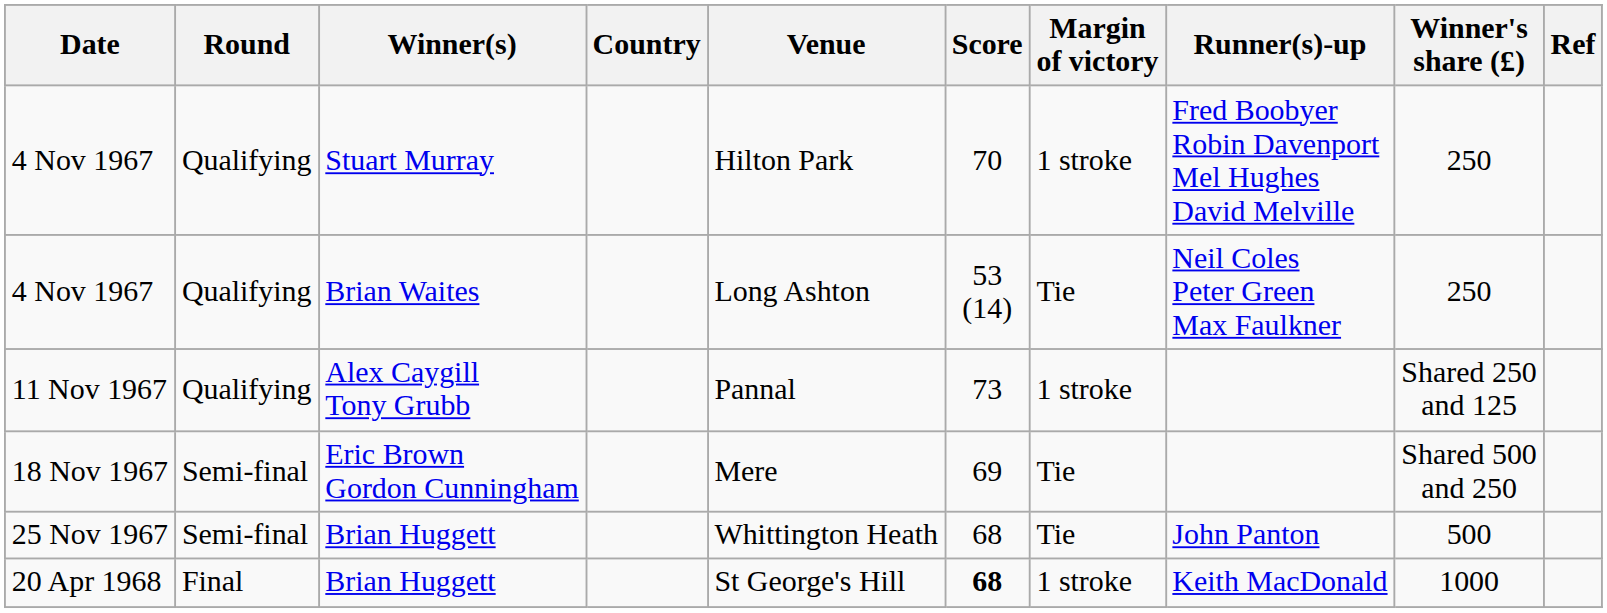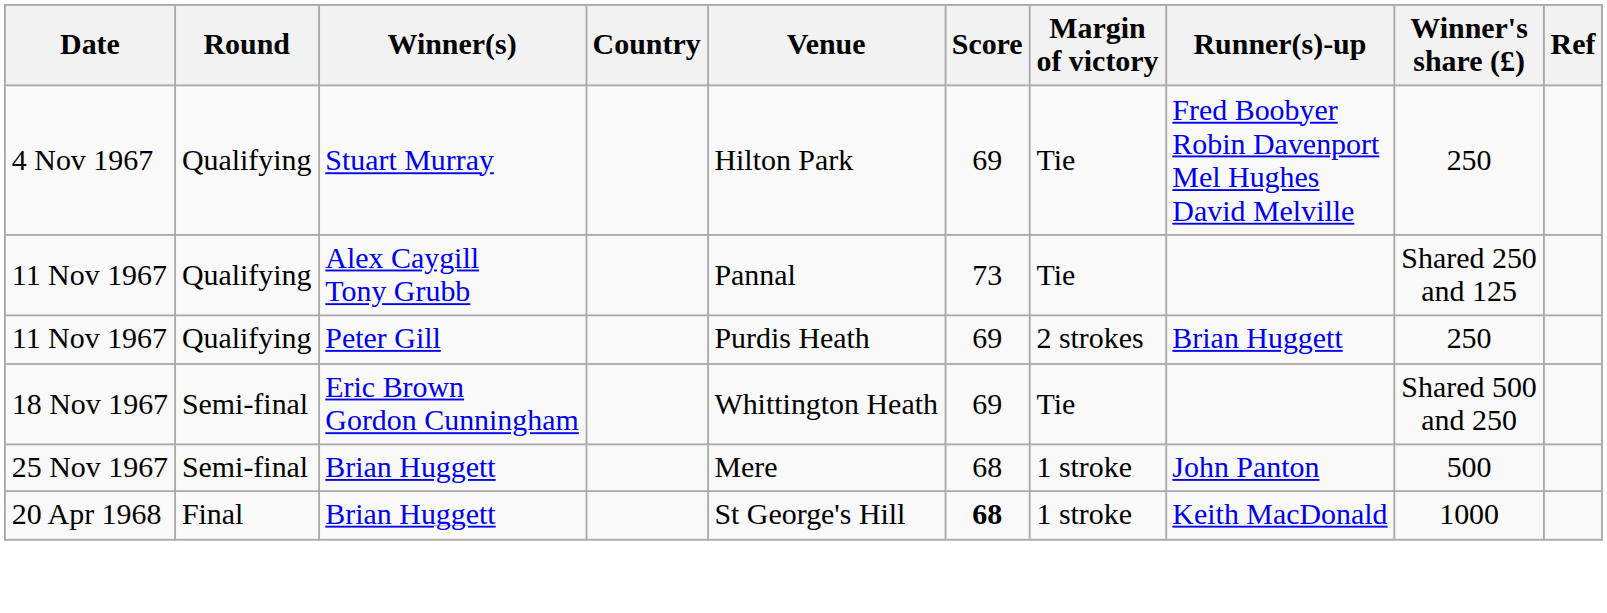Stuart Murray | Score: 70 -> 69
Stuart Murray | Margin of victory: 1 stroke -> Tie
- row: 4 Nov 1967 | Qualifying | Brian Waites | Long Ashton | 53 (14) | Tie | Neil Coles Peter Green Max Faulkner | 250
Alex Caygill Tony Grubb | Margin of victory: 1 stroke -> Tie
+ row: 11 Nov 1967 | Qualifying | Peter Gill | Purdis Heath | 69 | 2 strokes | Brian Huggett | 250
Eric Brown Gordon Cunningham | Venue: Mere -> Whittington Heath
25 Nov 1967 / Brian Huggett | Venue: Whittington Heath -> Mere
25 Nov 1967 / Brian Huggett | Margin of victory: Tie -> 1 stroke
